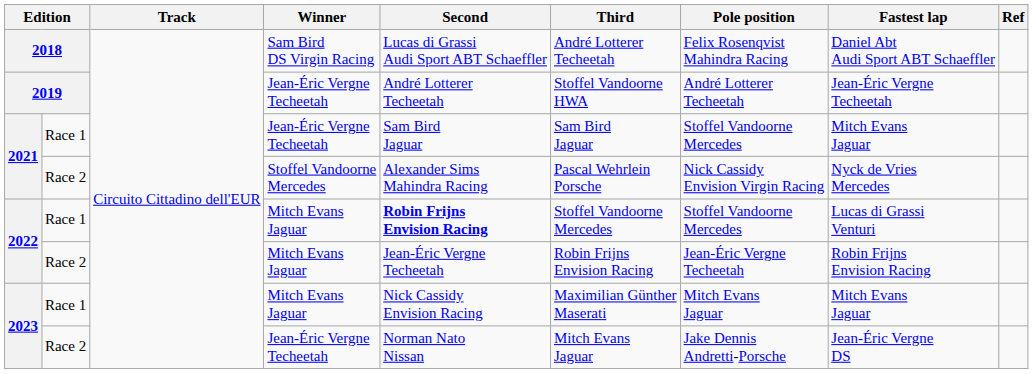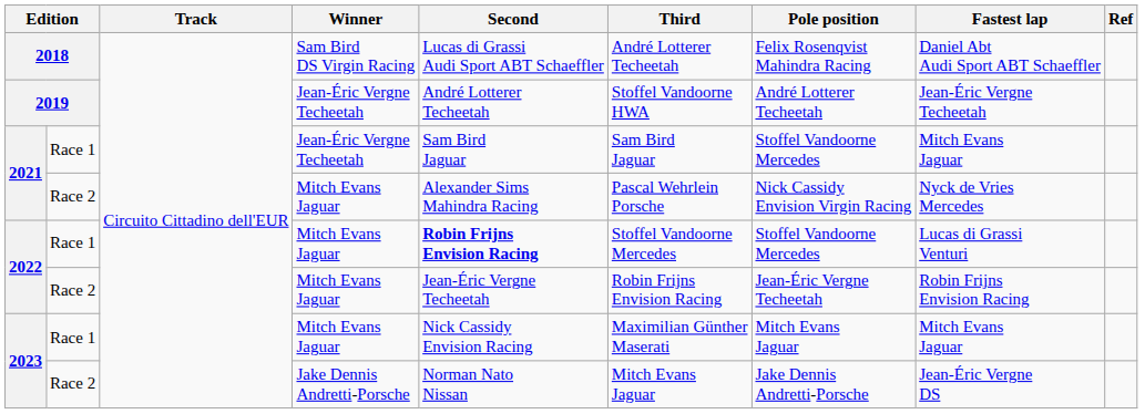2021 / Race 2 | Winner: Stoffel Vandoorne Mercedes -> Mitch Evans Jaguar
2023 / Race 2 | Winner: Jean-Éric Vergne Techeetah -> Jake Dennis Andretti-Porsche
